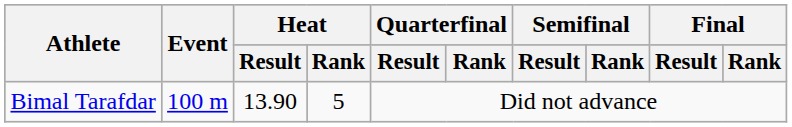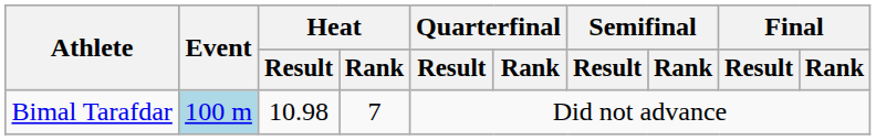Bimal Tarafdar | Event: no background -> lightblue background
Bimal Tarafdar | Heat / Result: 13.90 -> 10.98
Bimal Tarafdar | Heat / Rank: 5 -> 7
